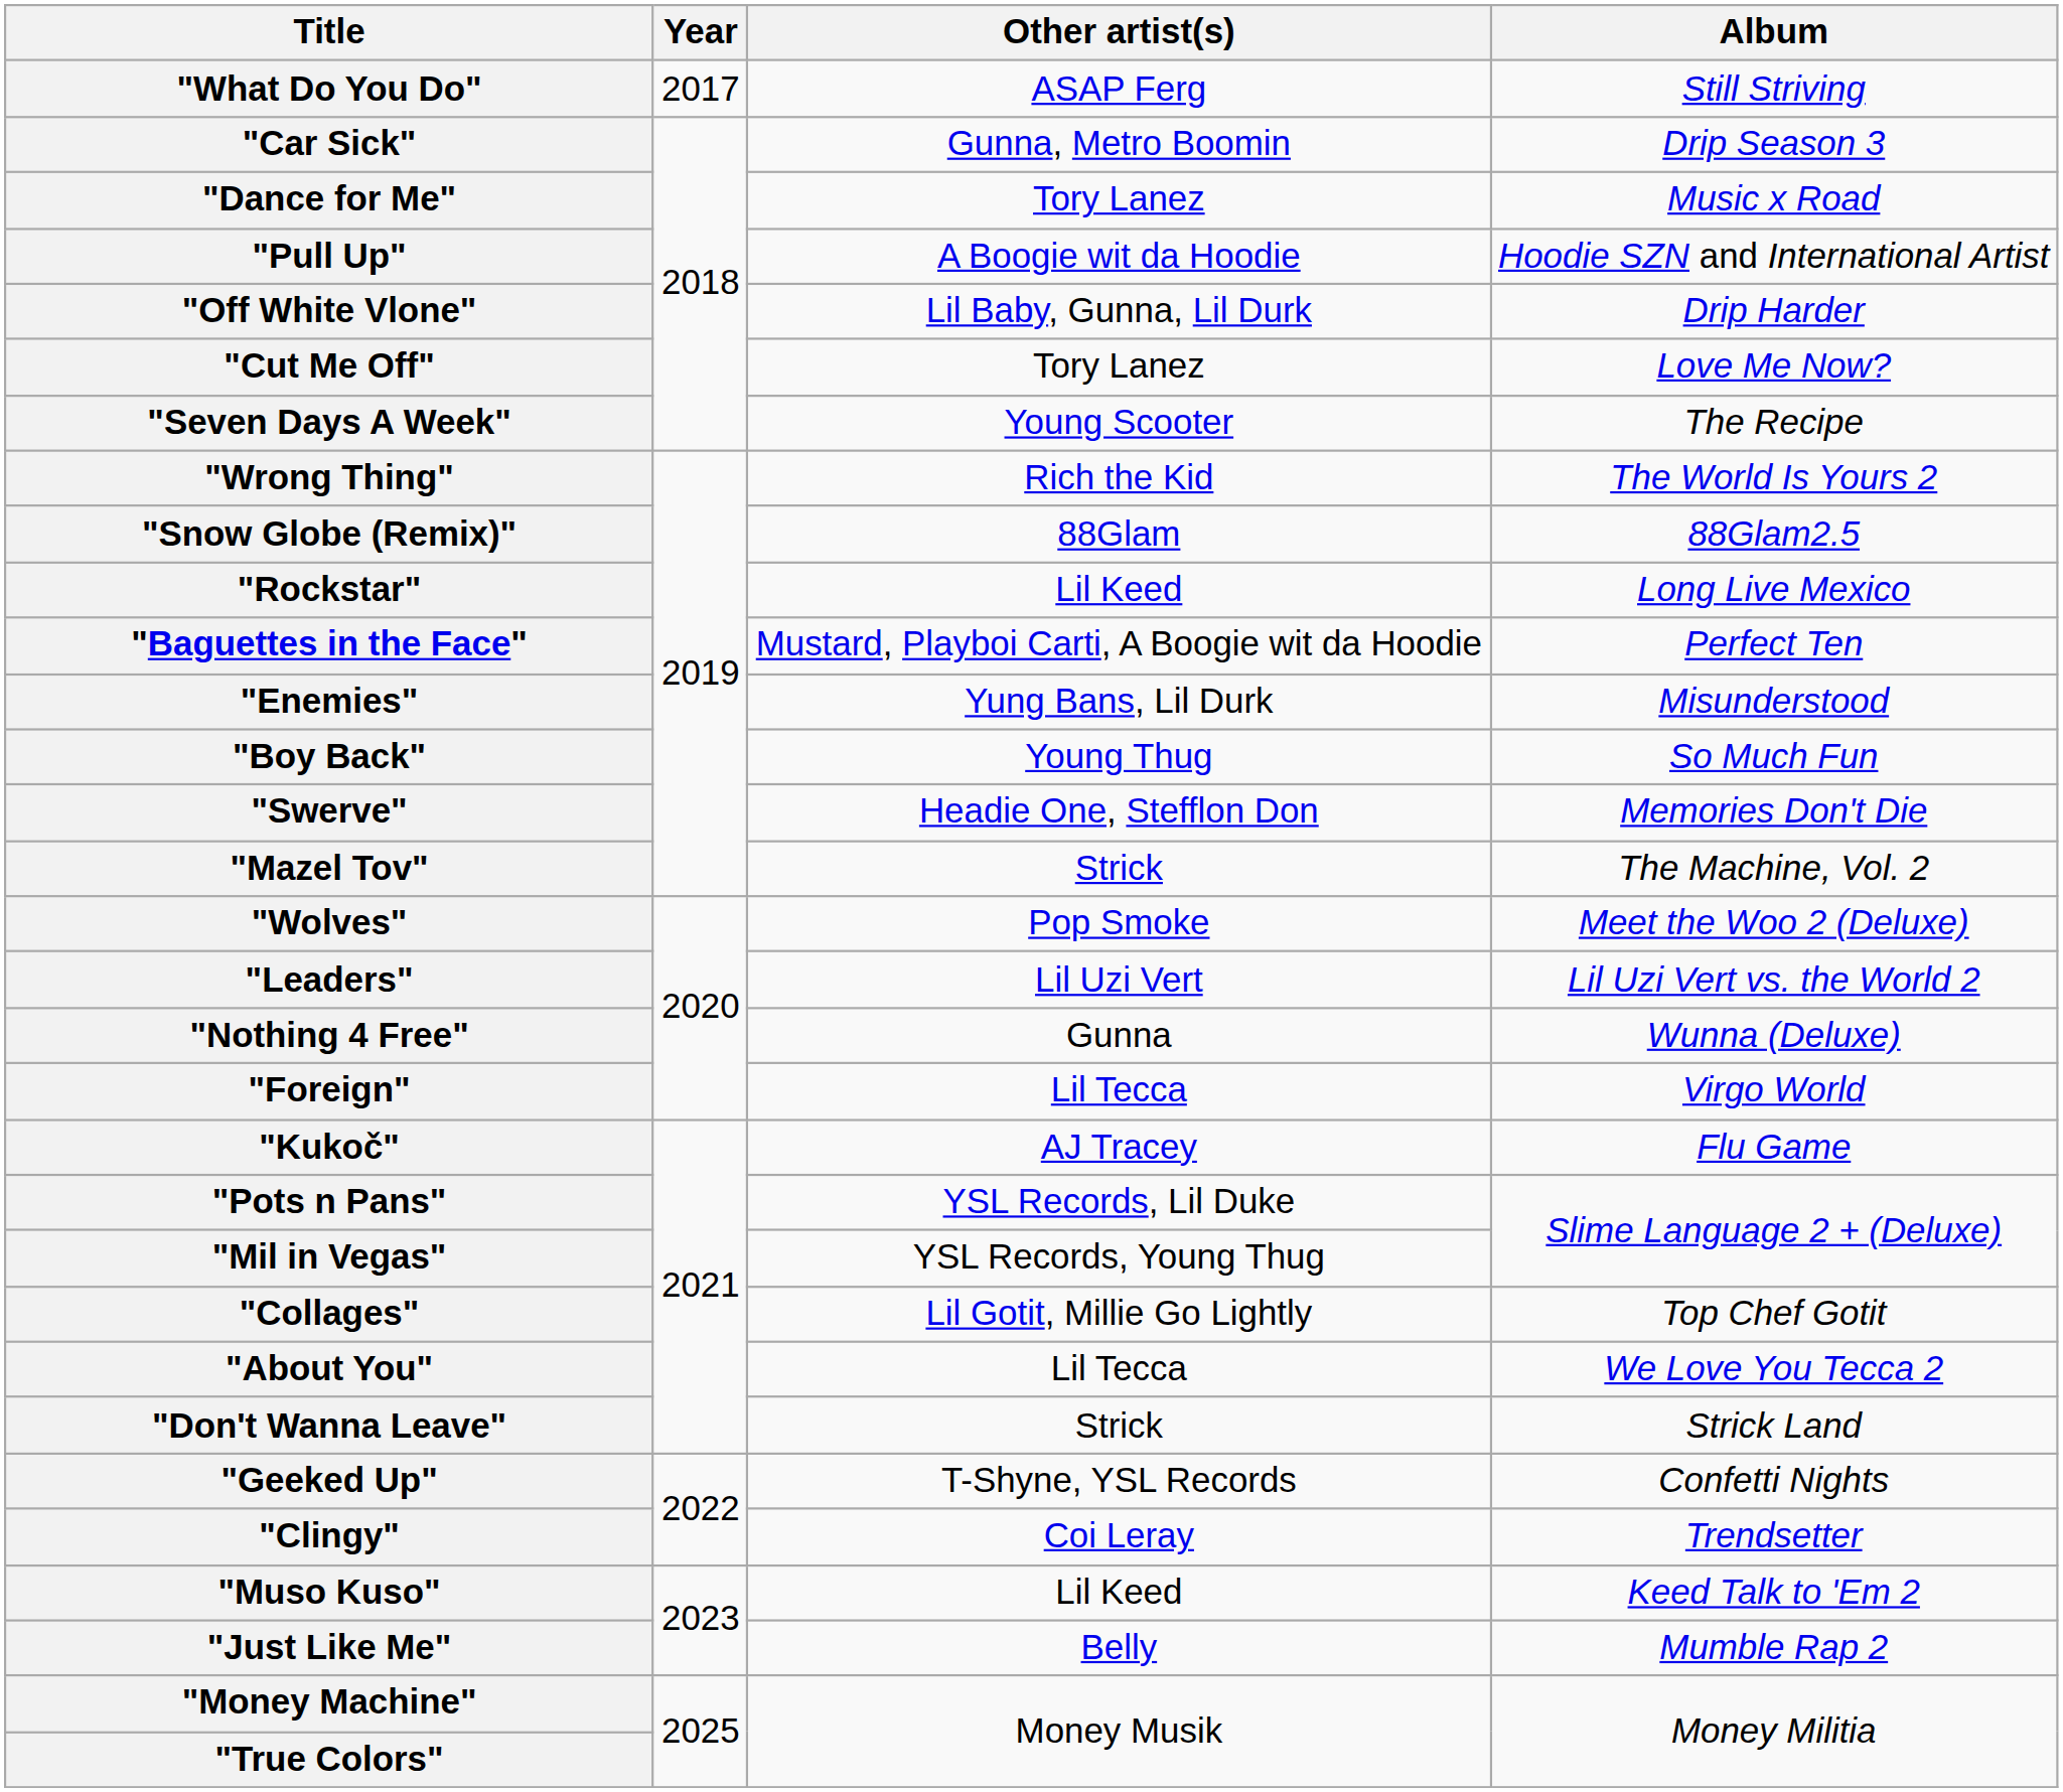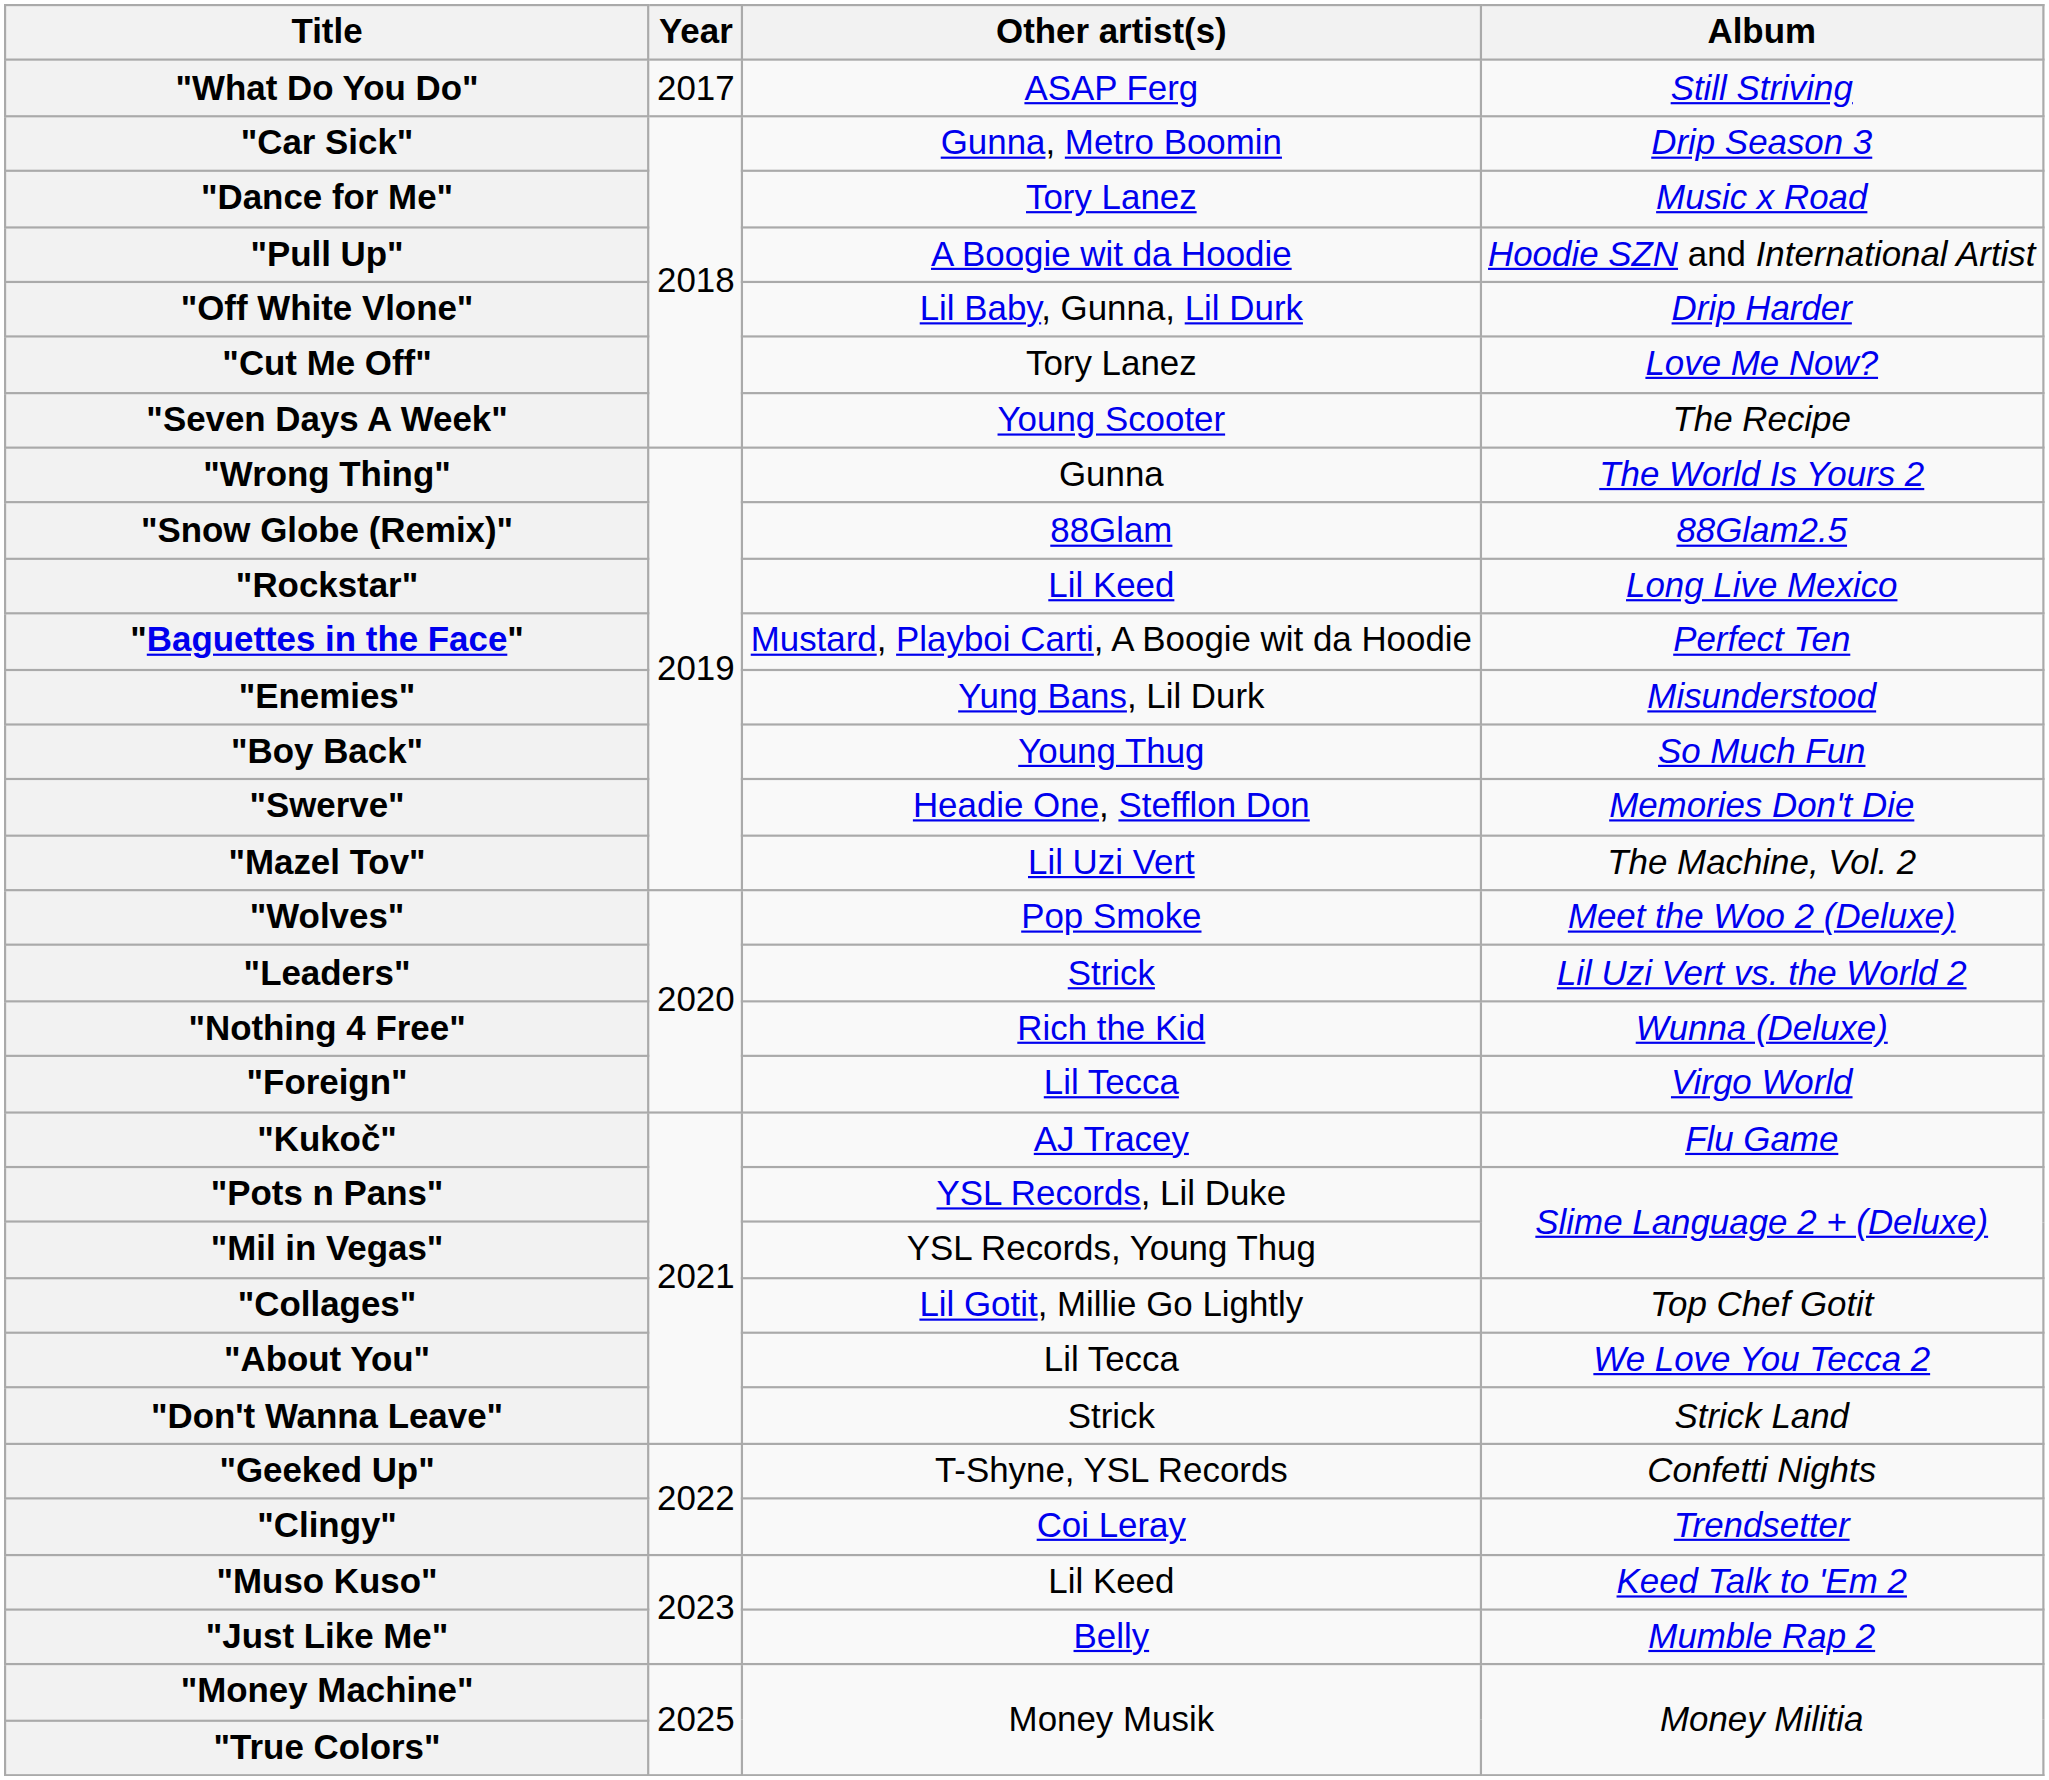"Wrong Thing" | Other artist(s): Rich the Kid -> Gunna
"Mazel Tov" | Other artist(s): Strick -> Lil Uzi Vert
"Leaders" | Other artist(s): Lil Uzi Vert -> Strick
"Nothing 4 Free" | Other artist(s): Gunna -> Rich the Kid
